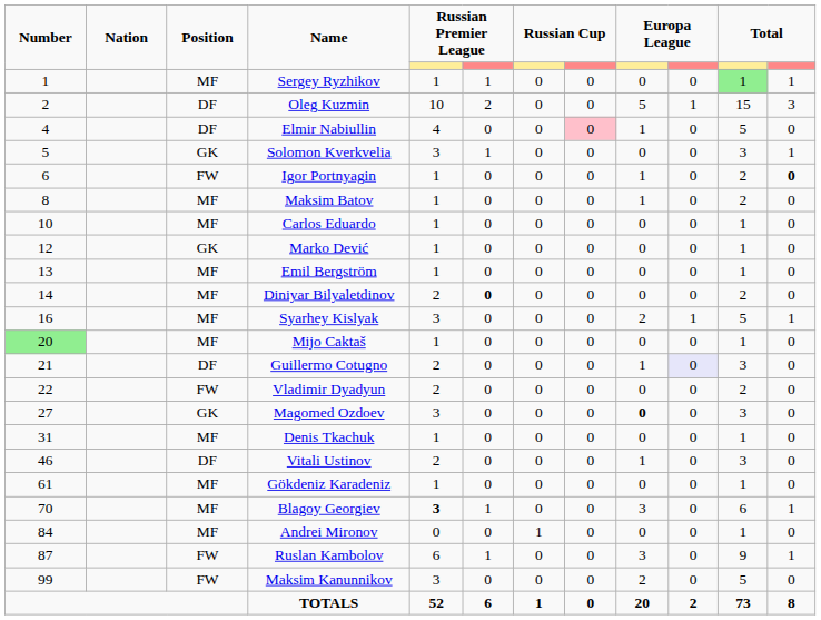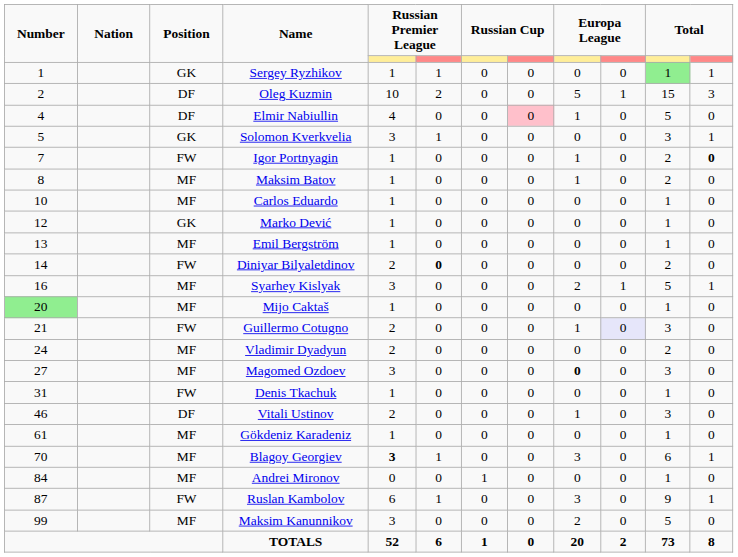Sergey Ryzhikov | Position: MF -> GK
Igor Portnyagin | Number: 6 -> 7
Diniyar Bilyaletdinov | Position: MF -> FW
Guillermo Cotugno | Position: DF -> FW
Vladimir Dyadyun | Number: 22 -> 24
Vladimir Dyadyun | Position: FW -> MF
Magomed Ozdoev | Position: GK -> MF
Denis Tkachuk | Position: MF -> FW
Maksim Kanunnikov | Position: FW -> MF
